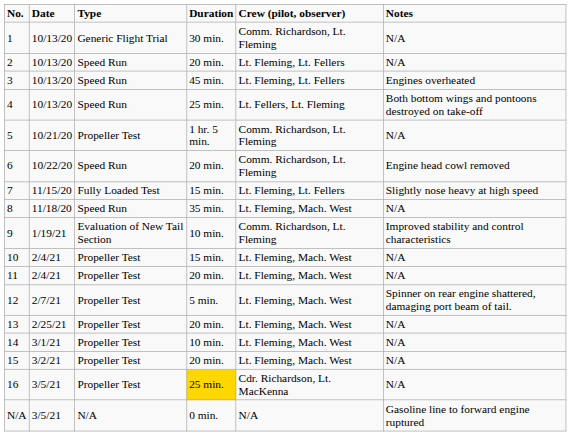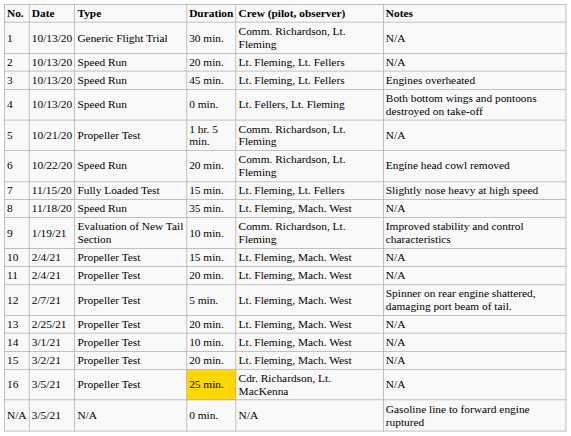4 | Duration: 25 min. -> 0 min.
